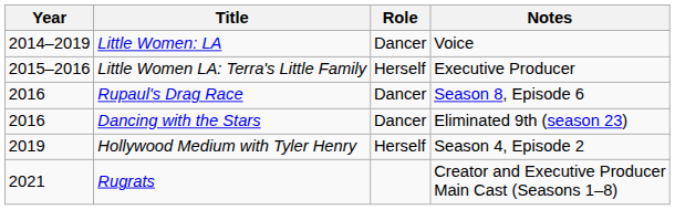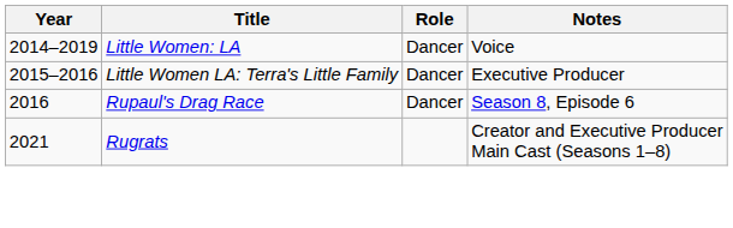Little Women LA: Terra's Little Family | Role: Herself -> Dancer
- row: 2016 | Dancing with the Stars | Dancer | Eliminated 9th (season 23)
- row: 2019 | Hollywood Medium with Tyler Henry | Herself | Season 4, Episode 2
